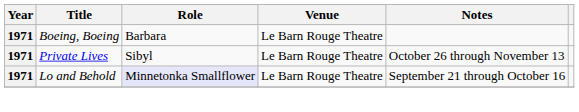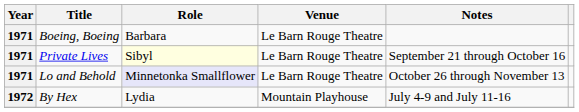Private Lives | Role: no background -> lightyellow background
Private Lives | Notes: October 26 through November 13 -> September 21 through October 16
Lo and Behold | Notes: September 21 through October 16 -> October 26 through November 13
+ row: 1972 | By Hex | Lydia | Mountain Playhouse | July 4-9 and July 11-16
